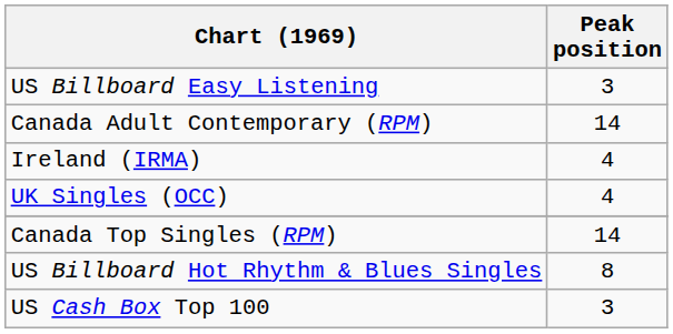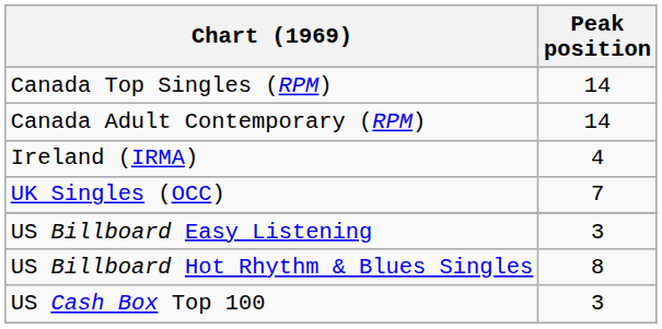rows swapped: Canada Top Singles (RPM) <-> US Billboard Easy Listening
UK Singles (OCC) | Peak position: 4 -> 7
